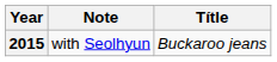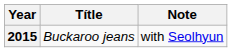columns swapped: Títle <-> Note
